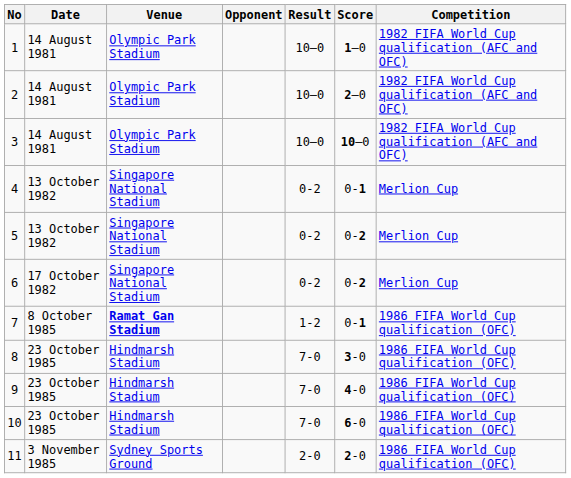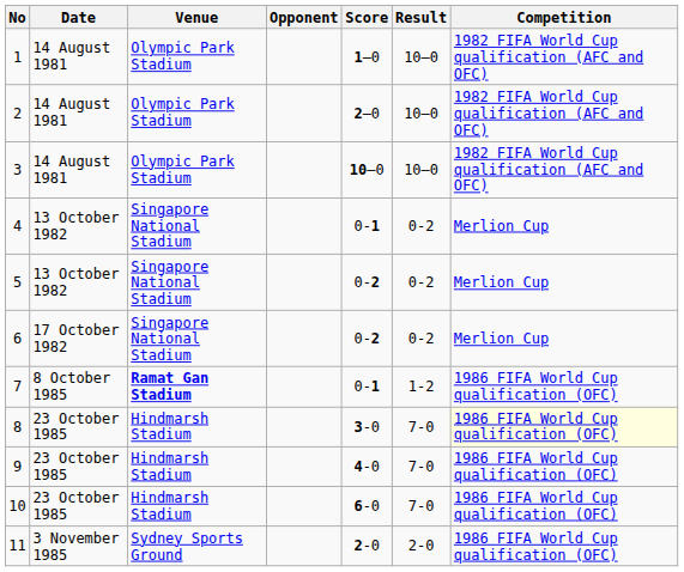columns swapped: Score <-> Result
8 | Competition: no background -> lightyellow background
